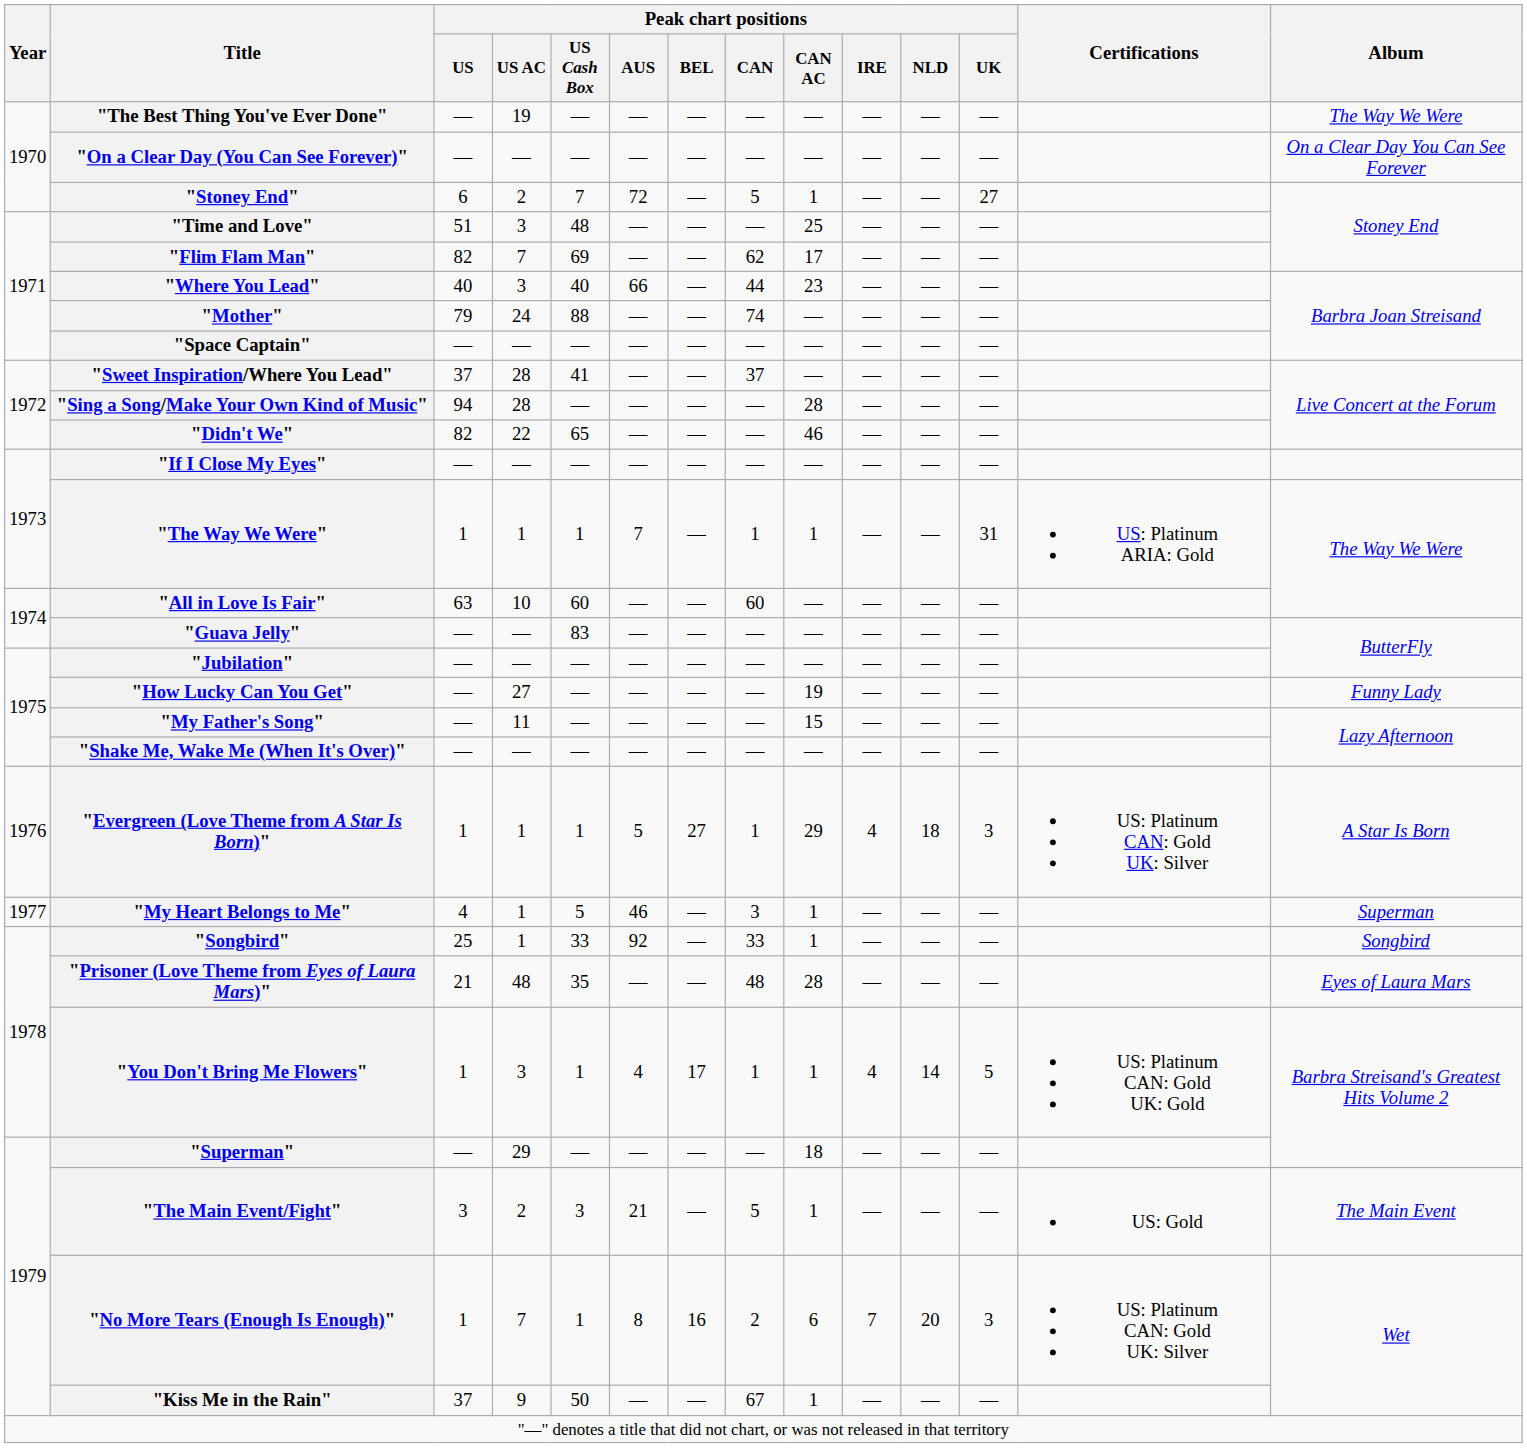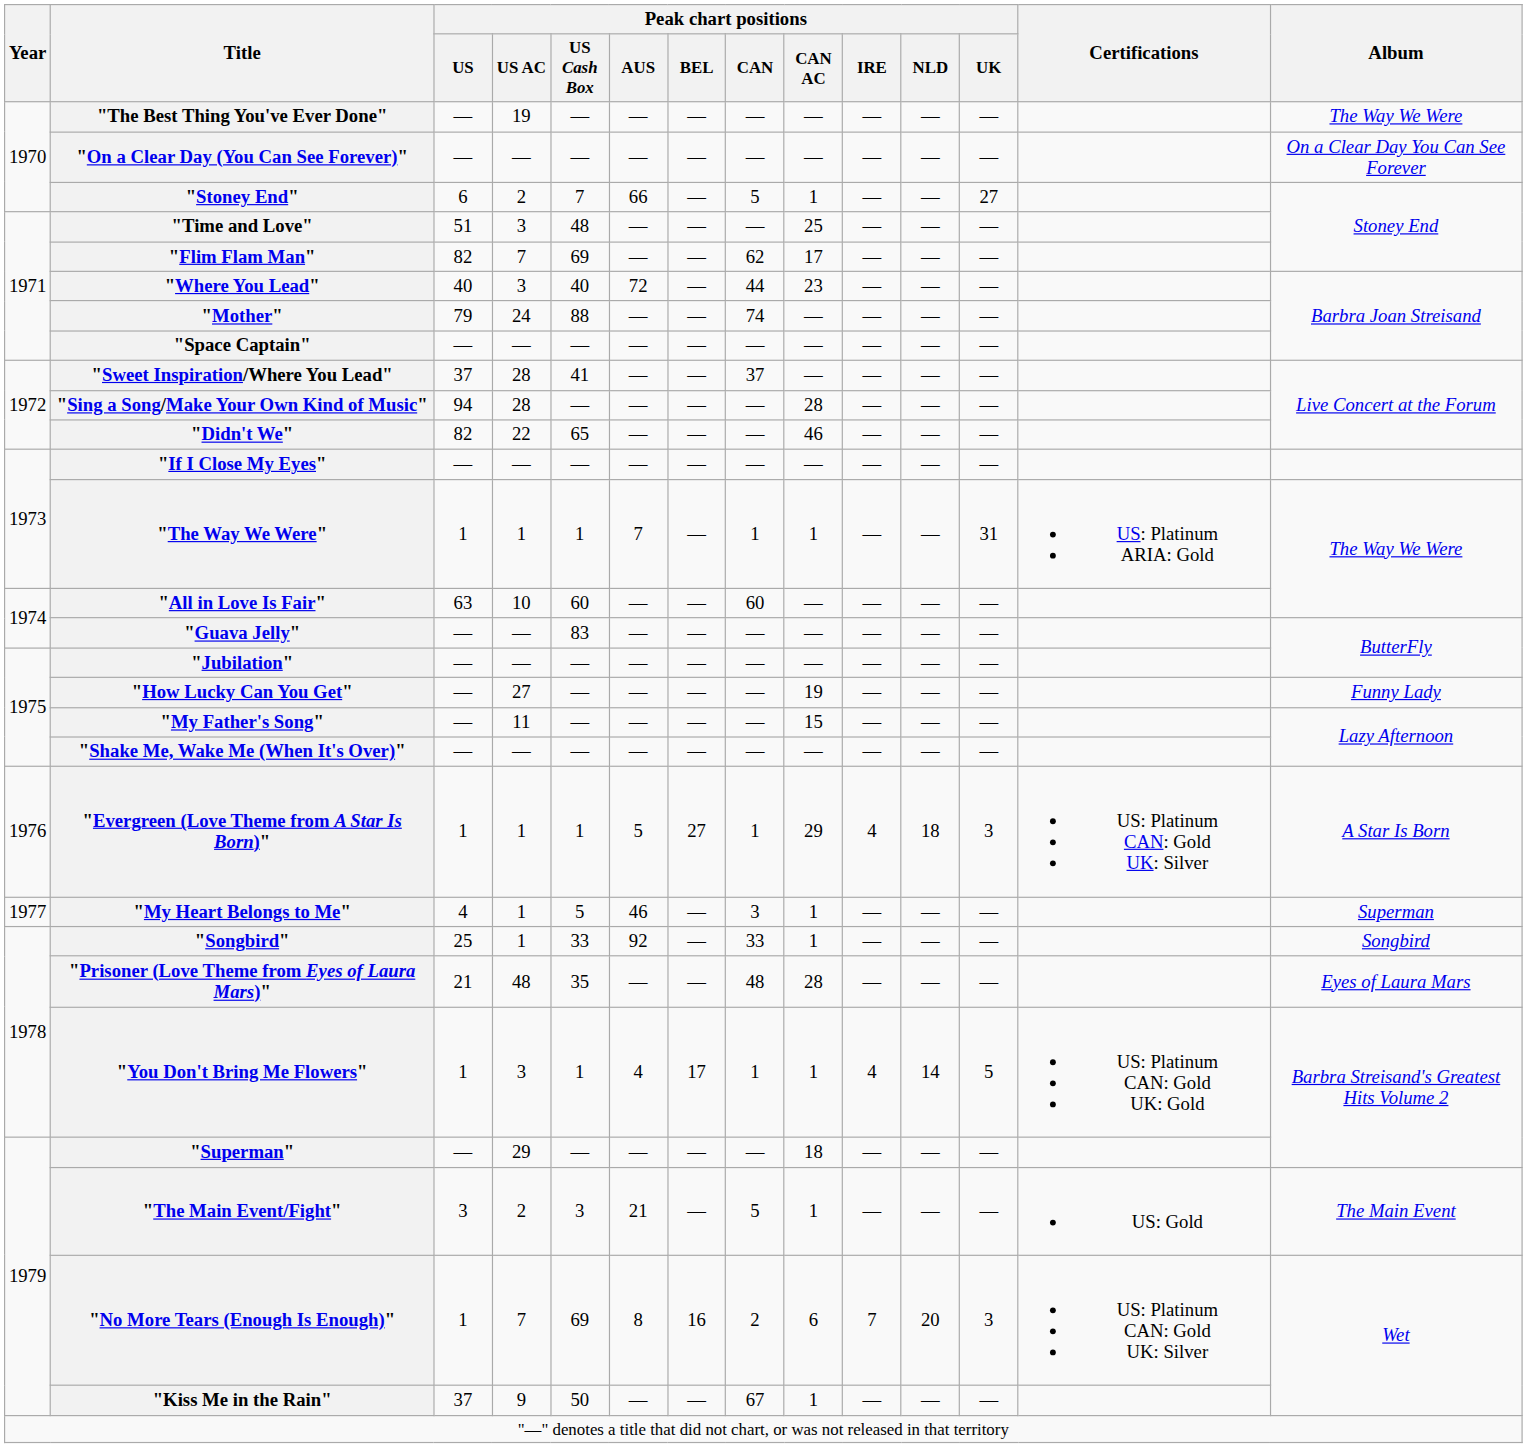"Stoney End" | Peak chart positions / AUS: 72 -> 66
"Where You Lead" | Peak chart positions / AUS: 66 -> 72
"No More Tears (Enough Is Enough)" | Peak chart positions / US Cash Box: 1 -> 69
